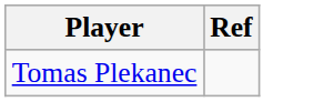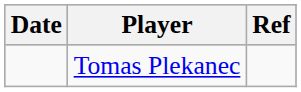+ column: Date
